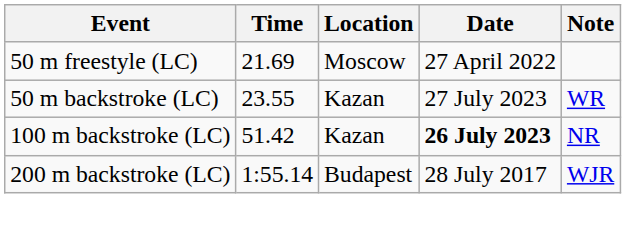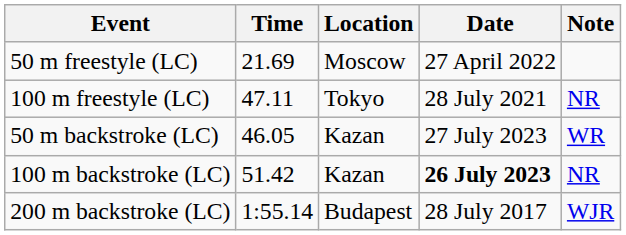+ row: 100 m freestyle (LC) | 47.11 | Tokyo | 28 July 2021 | NR
50 m backstroke (LC) | Time: 23.55 -> 46.05
